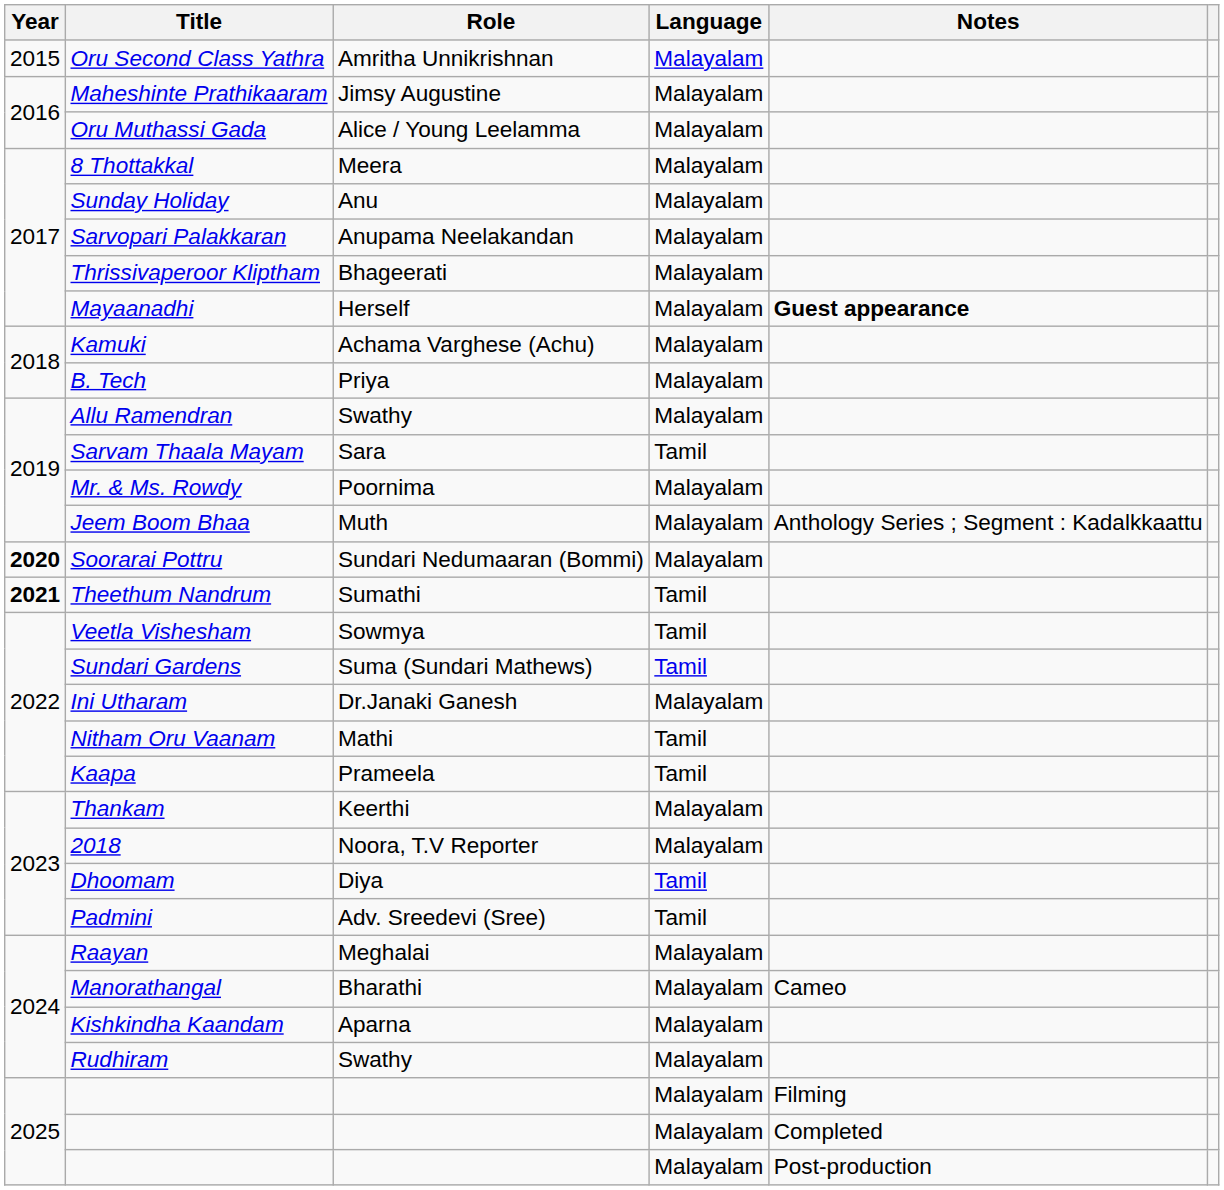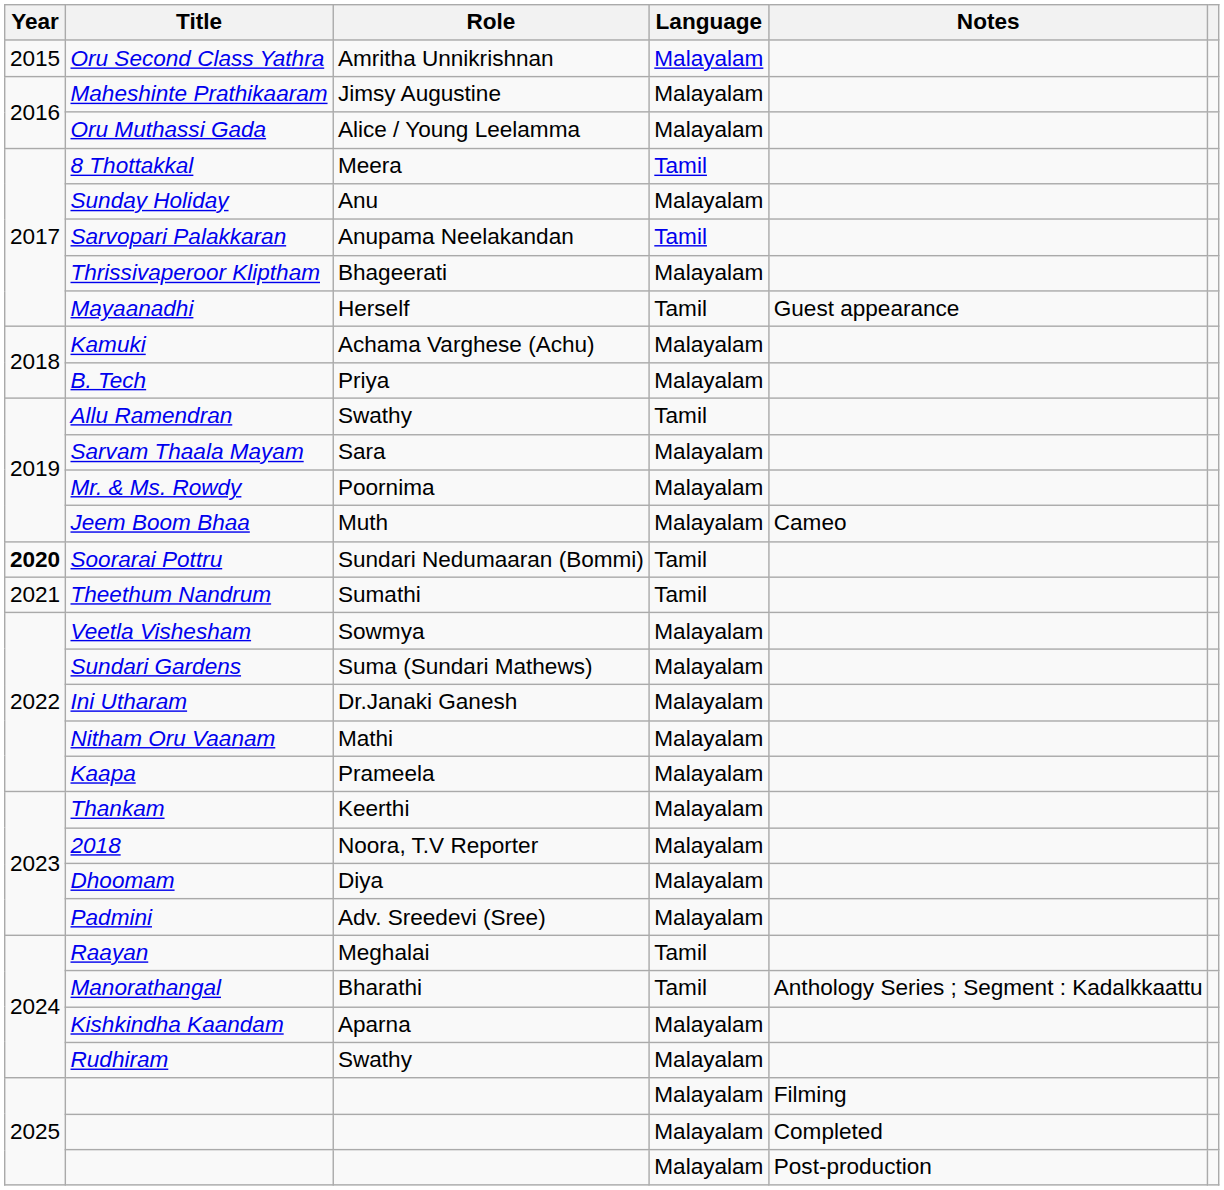8 Thottakkal | Language: Malayalam -> Tamil
Sarvopari Palakkaran | Language: Malayalam -> Tamil
Mayaanadhi | Language: Malayalam -> Tamil
Mayaanadhi | Notes: bold -> normal
Allu Ramendran | Language: Malayalam -> Tamil
Sarvam Thaala Mayam | Language: Tamil -> Malayalam
Jeem Boom Bhaa | Notes: Anthology Series ; Segment : Kadalkkaattu -> Cameo
Soorarai Pottru | Language: Malayalam -> Tamil
Theethum Nandrum | Year: bold -> normal
Veetla Vishesham | Language: Tamil -> Malayalam
Sundari Gardens | Language: Tamil -> Malayalam
Nitham Oru Vaanam | Language: Tamil -> Malayalam
Kaapa | Language: Tamil -> Malayalam
Dhoomam | Language: Tamil -> Malayalam
Padmini | Language: Tamil -> Malayalam
Raayan | Language: Malayalam -> Tamil
Manorathangal | Language: Malayalam -> Tamil
Manorathangal | Notes: Cameo -> Anthology Series ; Segment : Kadalkkaattu
